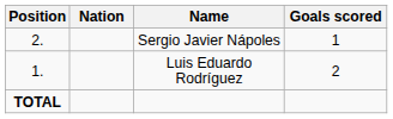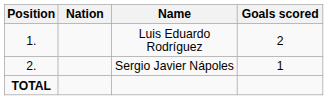rows swapped: Luis Eduardo Rodríguez <-> Sergio Javier Nápoles
